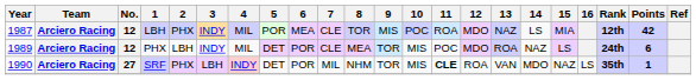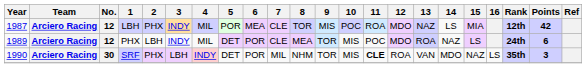SRF | No.: 27 -> 30
SRF | Points: 1 -> 3
